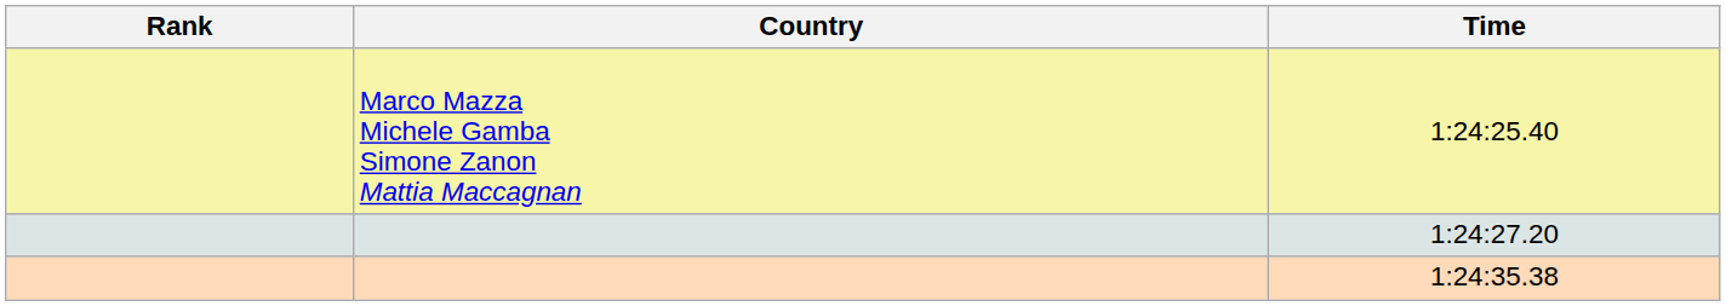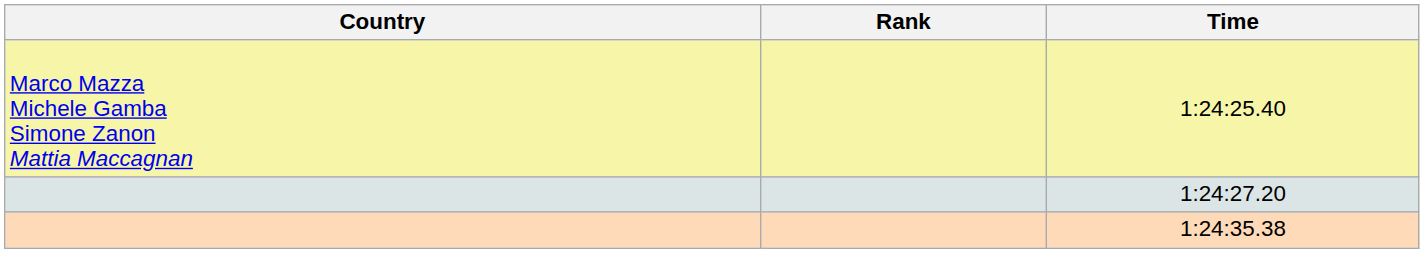columns swapped: Rank <-> Country
